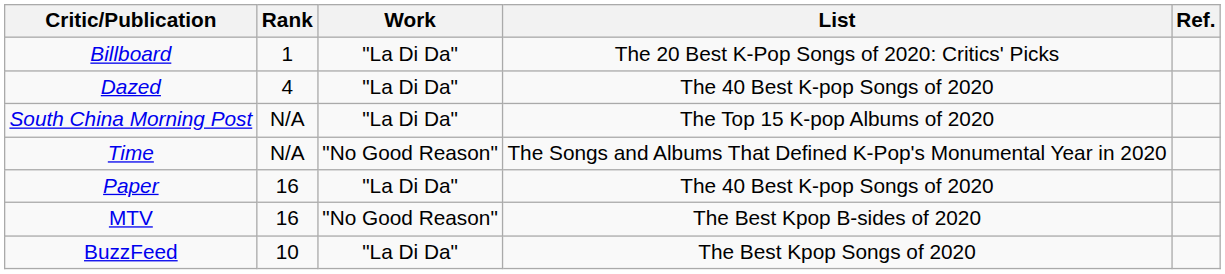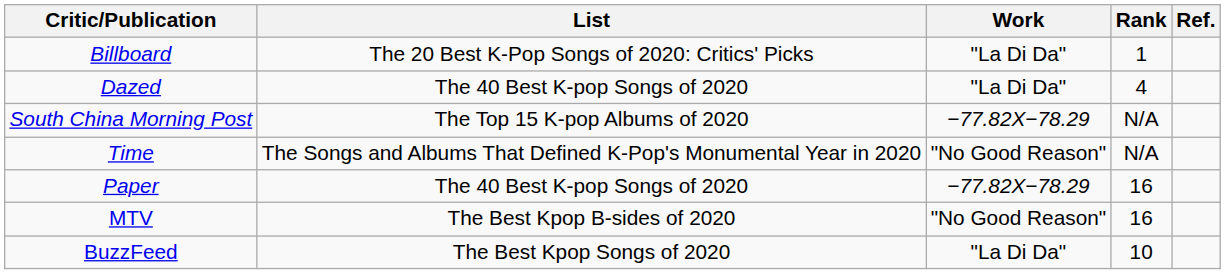columns swapped: List <-> Rank
South China Morning Post | Work: "La Di Da" -> −77.82X−78.29
Paper | Work: "La Di Da" -> −77.82X−78.29
